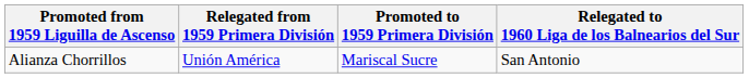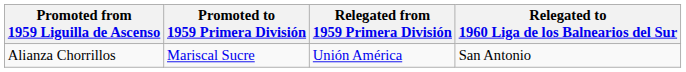columns swapped: Promoted to 1959 Primera División <-> Relegated from 1959 Primera División
